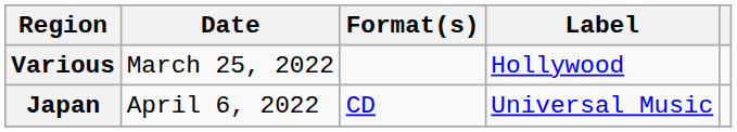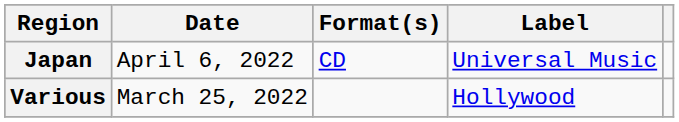rows swapped: Various <-> Japan
